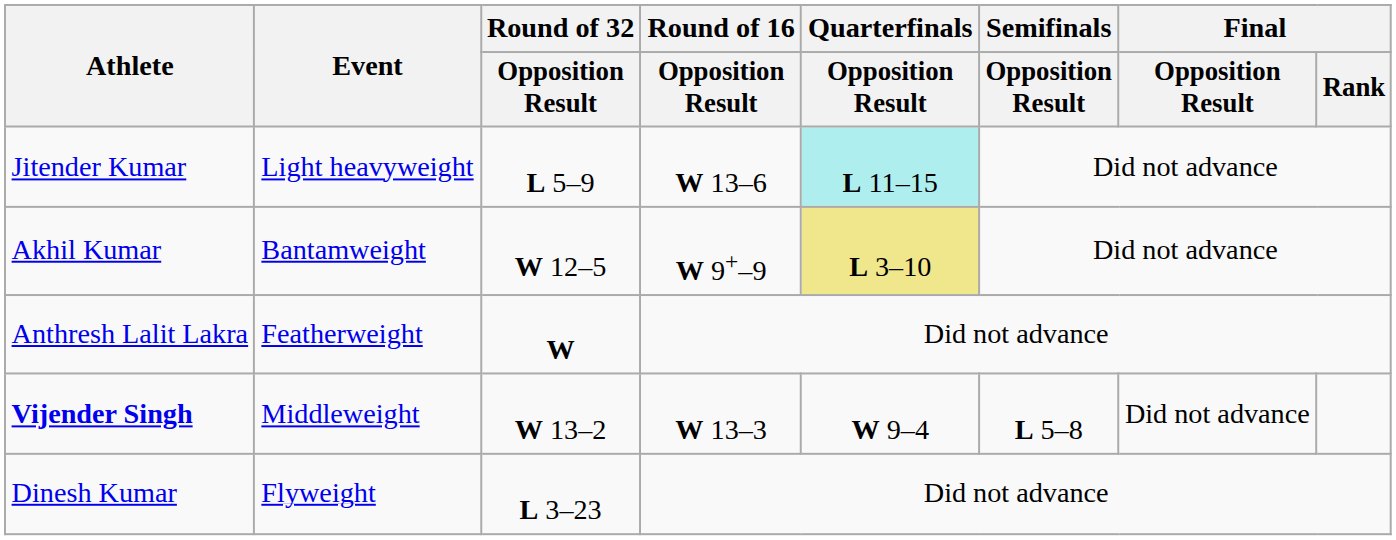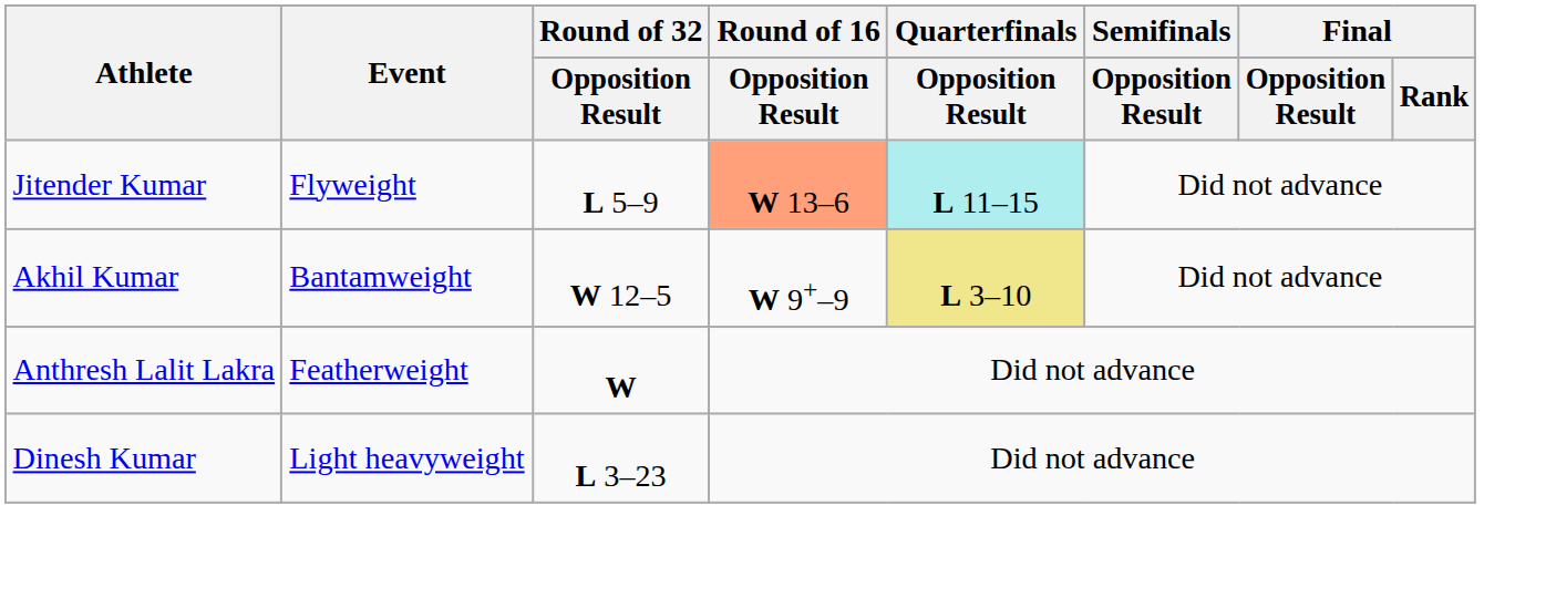Jitender Kumar | Event: Light heavyweight -> Flyweight
Jitender Kumar | Round of 16 / Opposition Result: no background -> lightsalmon background
- row: Vijender Singh | Middleweight | W 13–2 | W 13–3 | W 9–4 | L 5–8 | Did not advance
Dinesh Kumar | Event: Flyweight -> Light heavyweight
